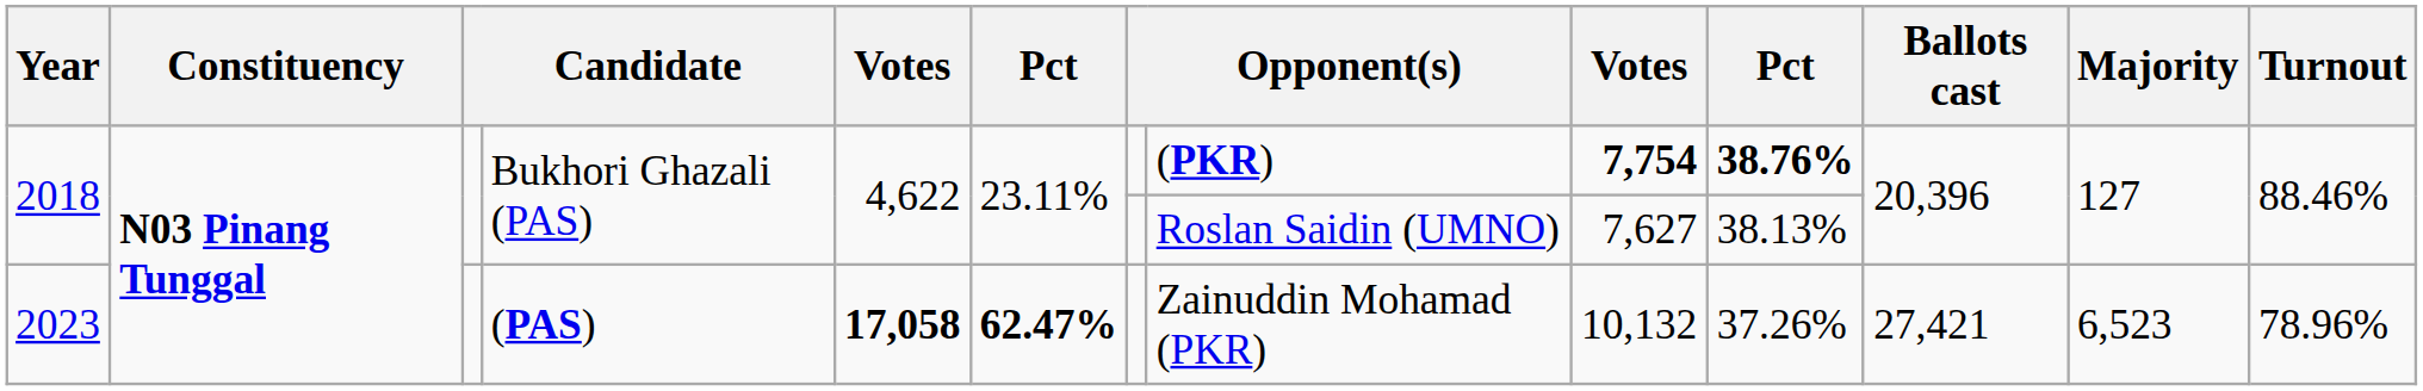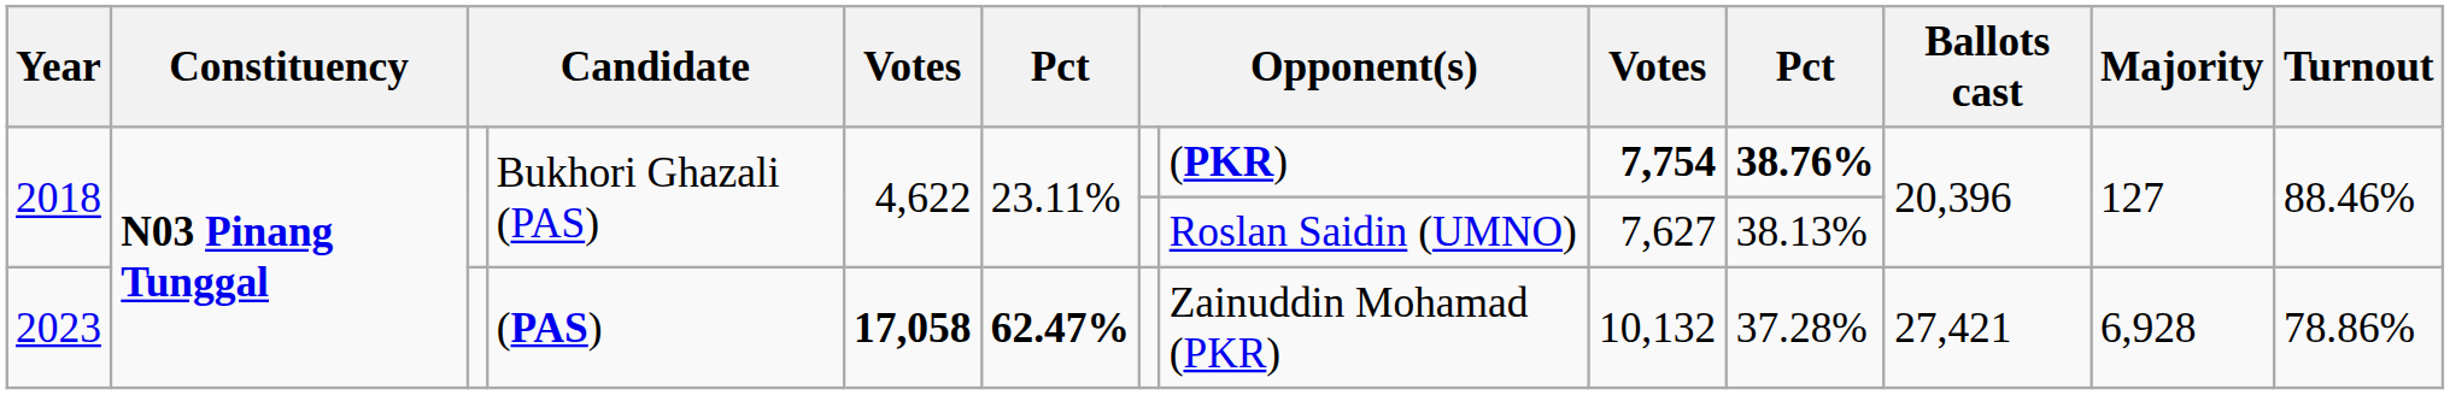2023 | column 10: 37.26% -> 37.28%
2023 | Majority: 6,523 -> 6,928
2023 | Turnout: 78.96% -> 78.86%
